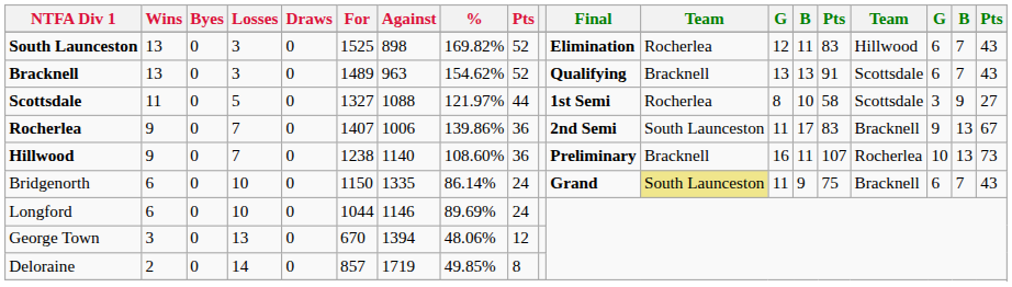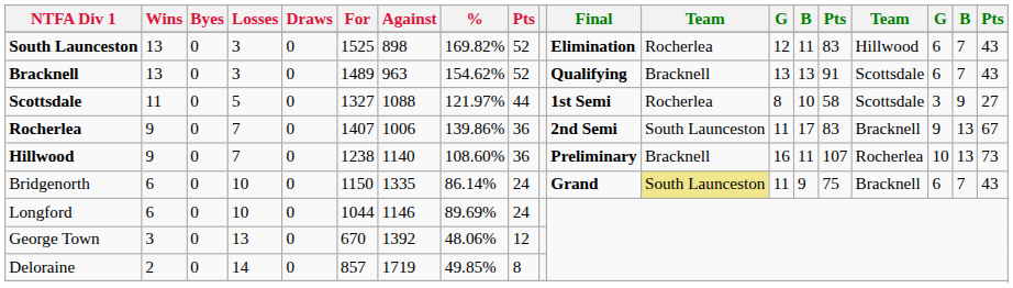George Town | Against: 1394 -> 1392
